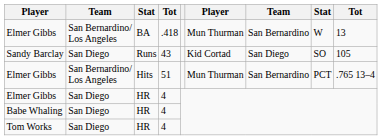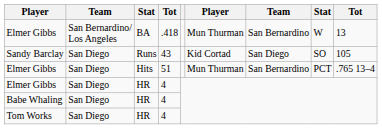Elmer Gibbs / Hits | column 2: San Bernardino/ Los Angeles -> San Diego
